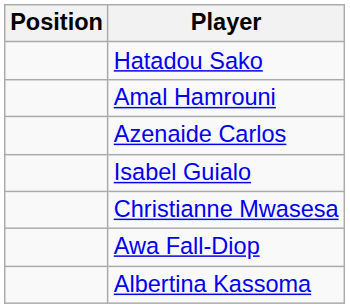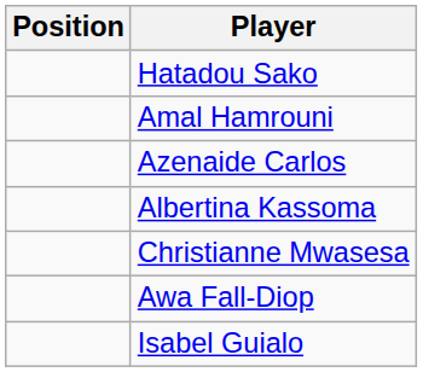rows swapped: Isabel Guialo <-> Albertina Kassoma
